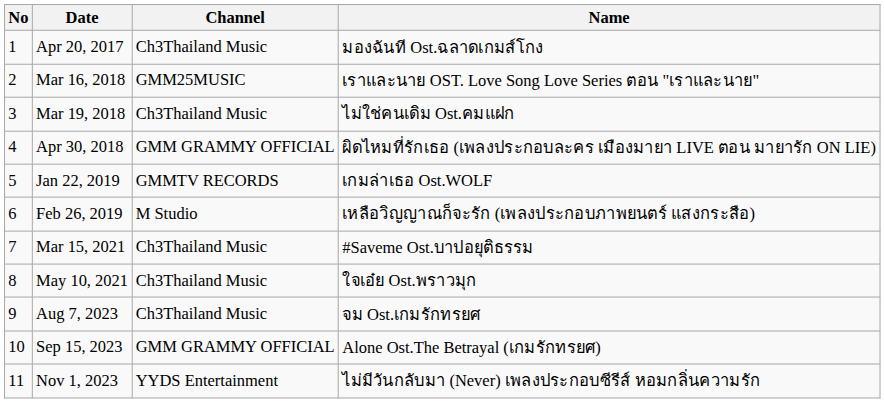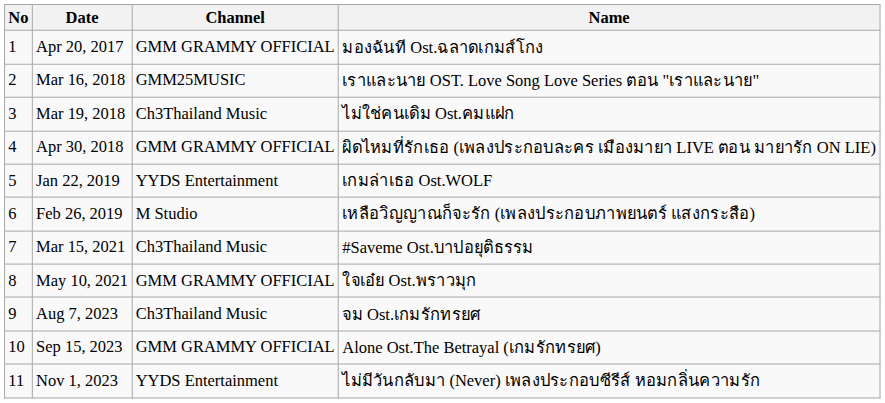Apr 20, 2017 | Channel: Ch3Thailand Music -> GMM GRAMMY OFFICIAL
Jan 22, 2019 | Channel: GMMTV RECORDS -> YYDS Entertainment
May 10, 2021 | Channel: Ch3Thailand Music -> GMM GRAMMY OFFICIAL
